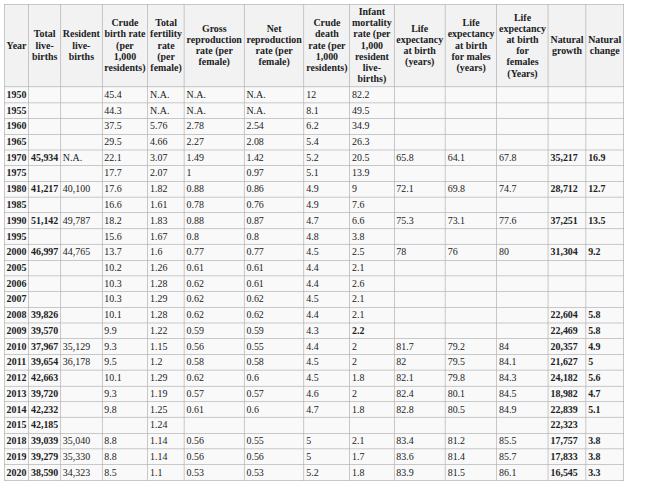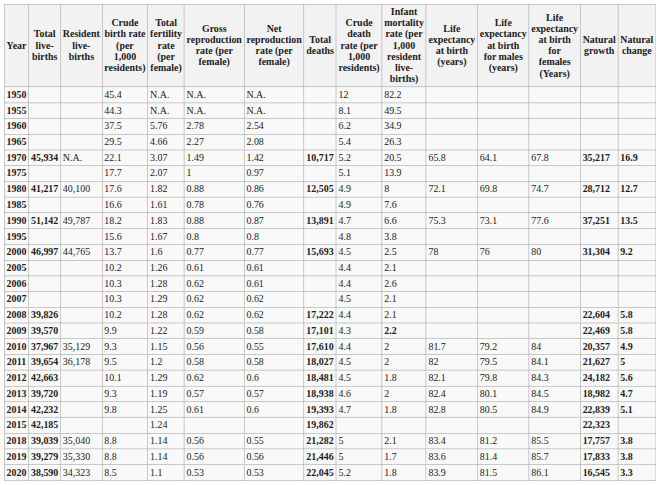+ column: Total deaths | 10,717 | 12,505 | 13,891 | 15,693 | 17,222 | 17,101 | 17,610 | 18,027 | 18,481 | 18,938 | 19,393 | 19,862 | 21,282 | 21,446 | 22,045
1980 | Infant mortality rate (per 1,000 resident live-births): 9 -> 8
2008 | Crude birth rate (per 1,000 residents): 10.1 -> 10.2
2009 | Net reproduction rate (per female): 0.59 -> 0.58
